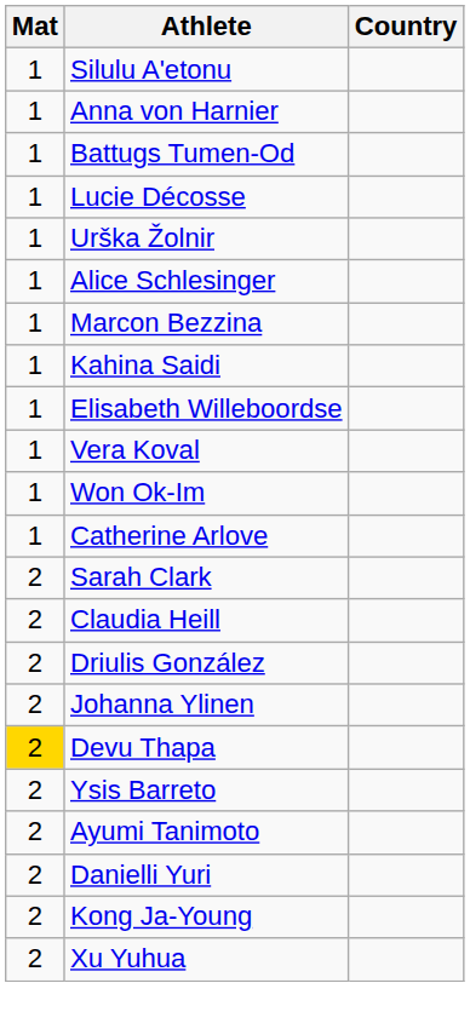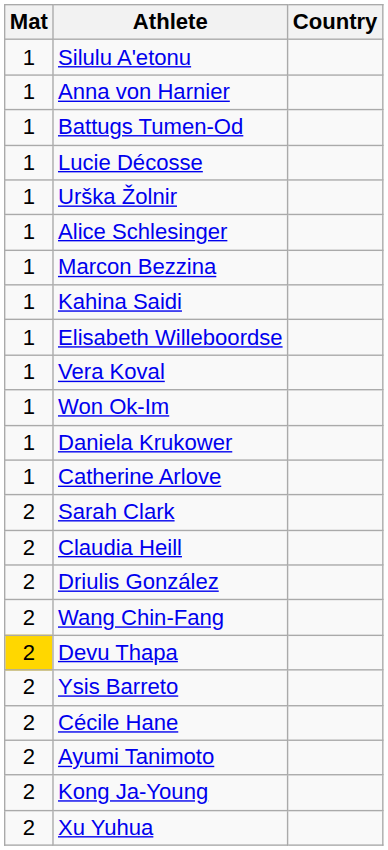+ row: 1 | Daniela Krukower
- row: 2 | Johanna Ylinen
+ row: 2 | Wang Chin-Fang
+ row: 2 | Cécile Hane
- row: 2 | Danielli Yuri
